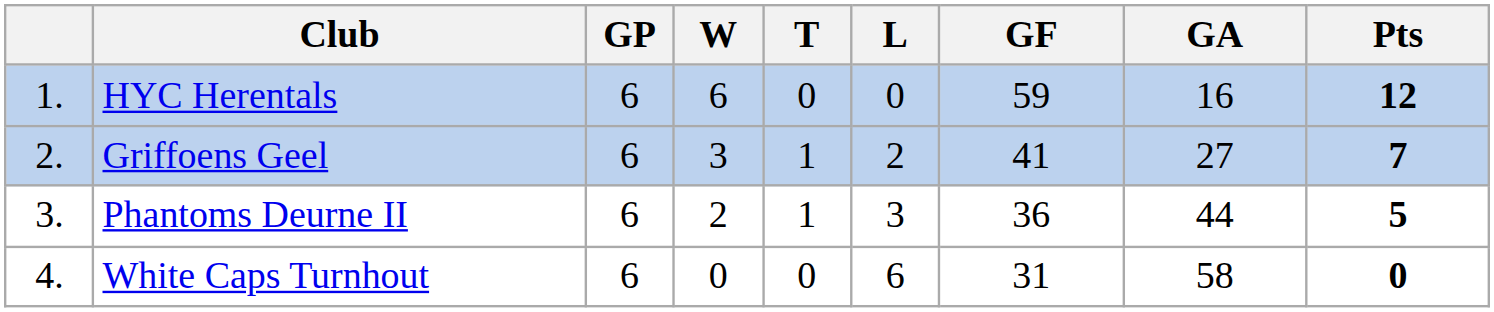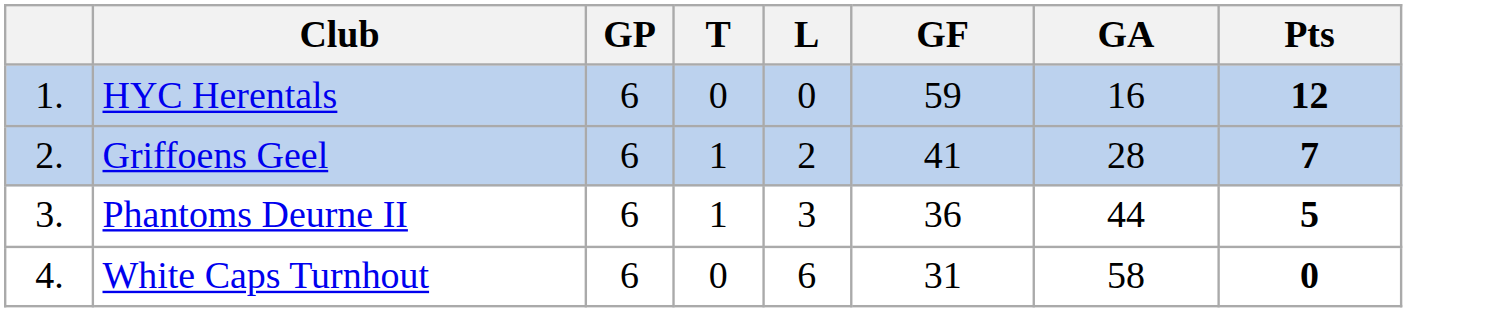- column: W | 6 | 3 | 2 | 0
Griffoens Geel | GA: 27 -> 28
